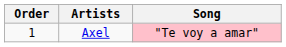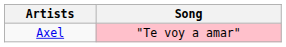- column: Order | 1
